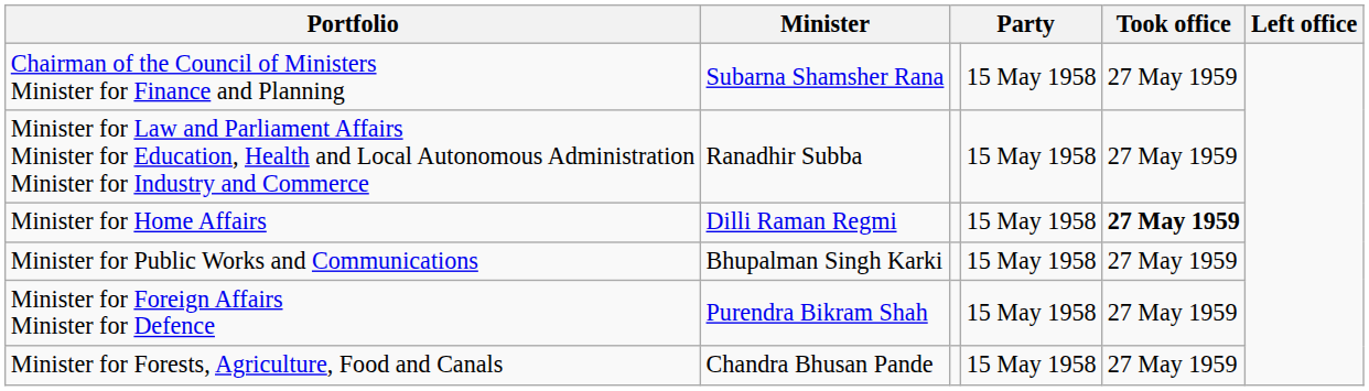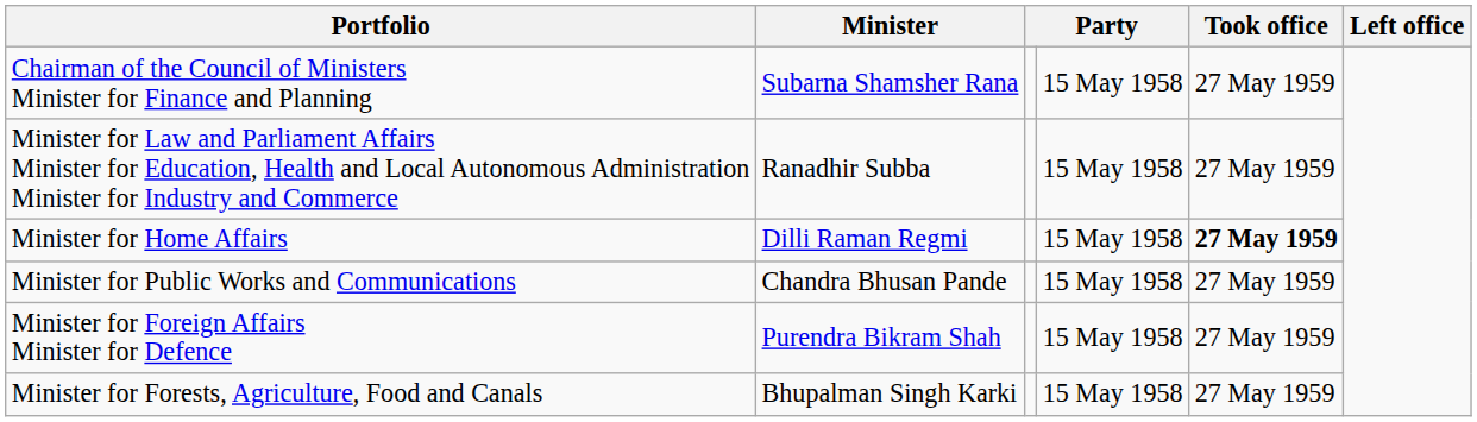Minister for Public Works and Communications | Minister: Bhupalman Singh Karki -> Chandra Bhusan Pande
Minister for Forests, Agriculture, Food and Canals | Minister: Chandra Bhusan Pande -> Bhupalman Singh Karki
